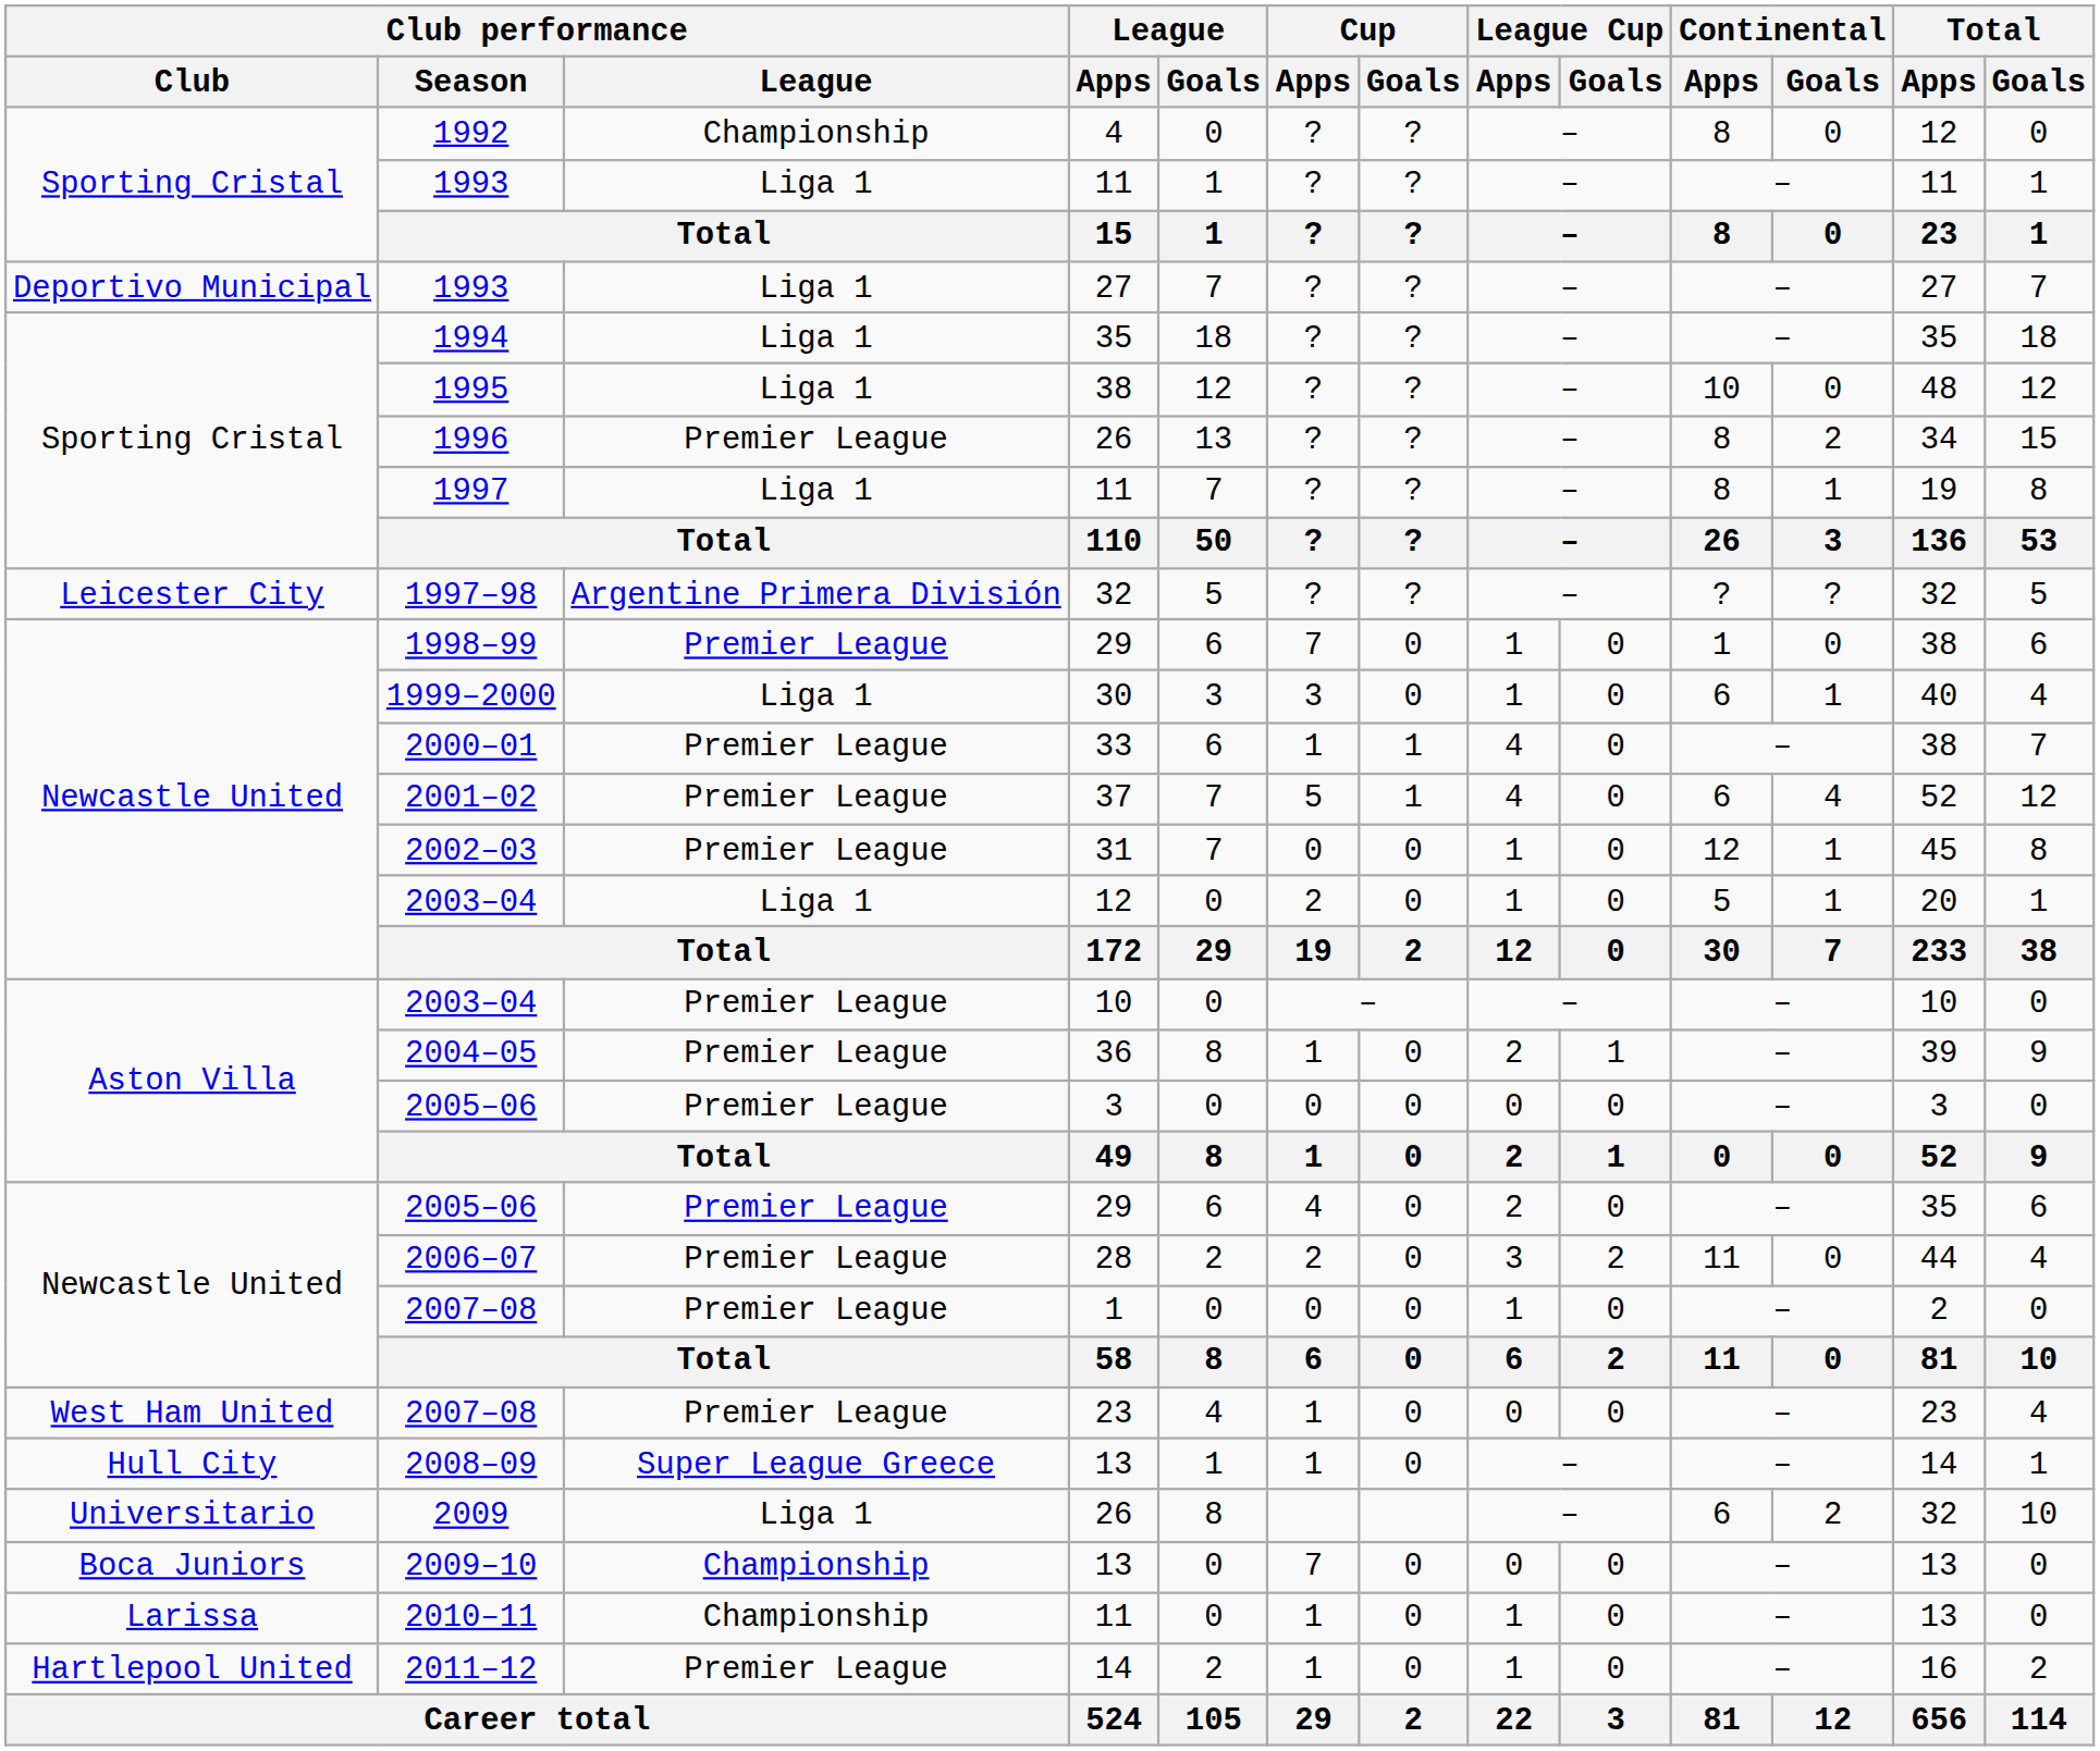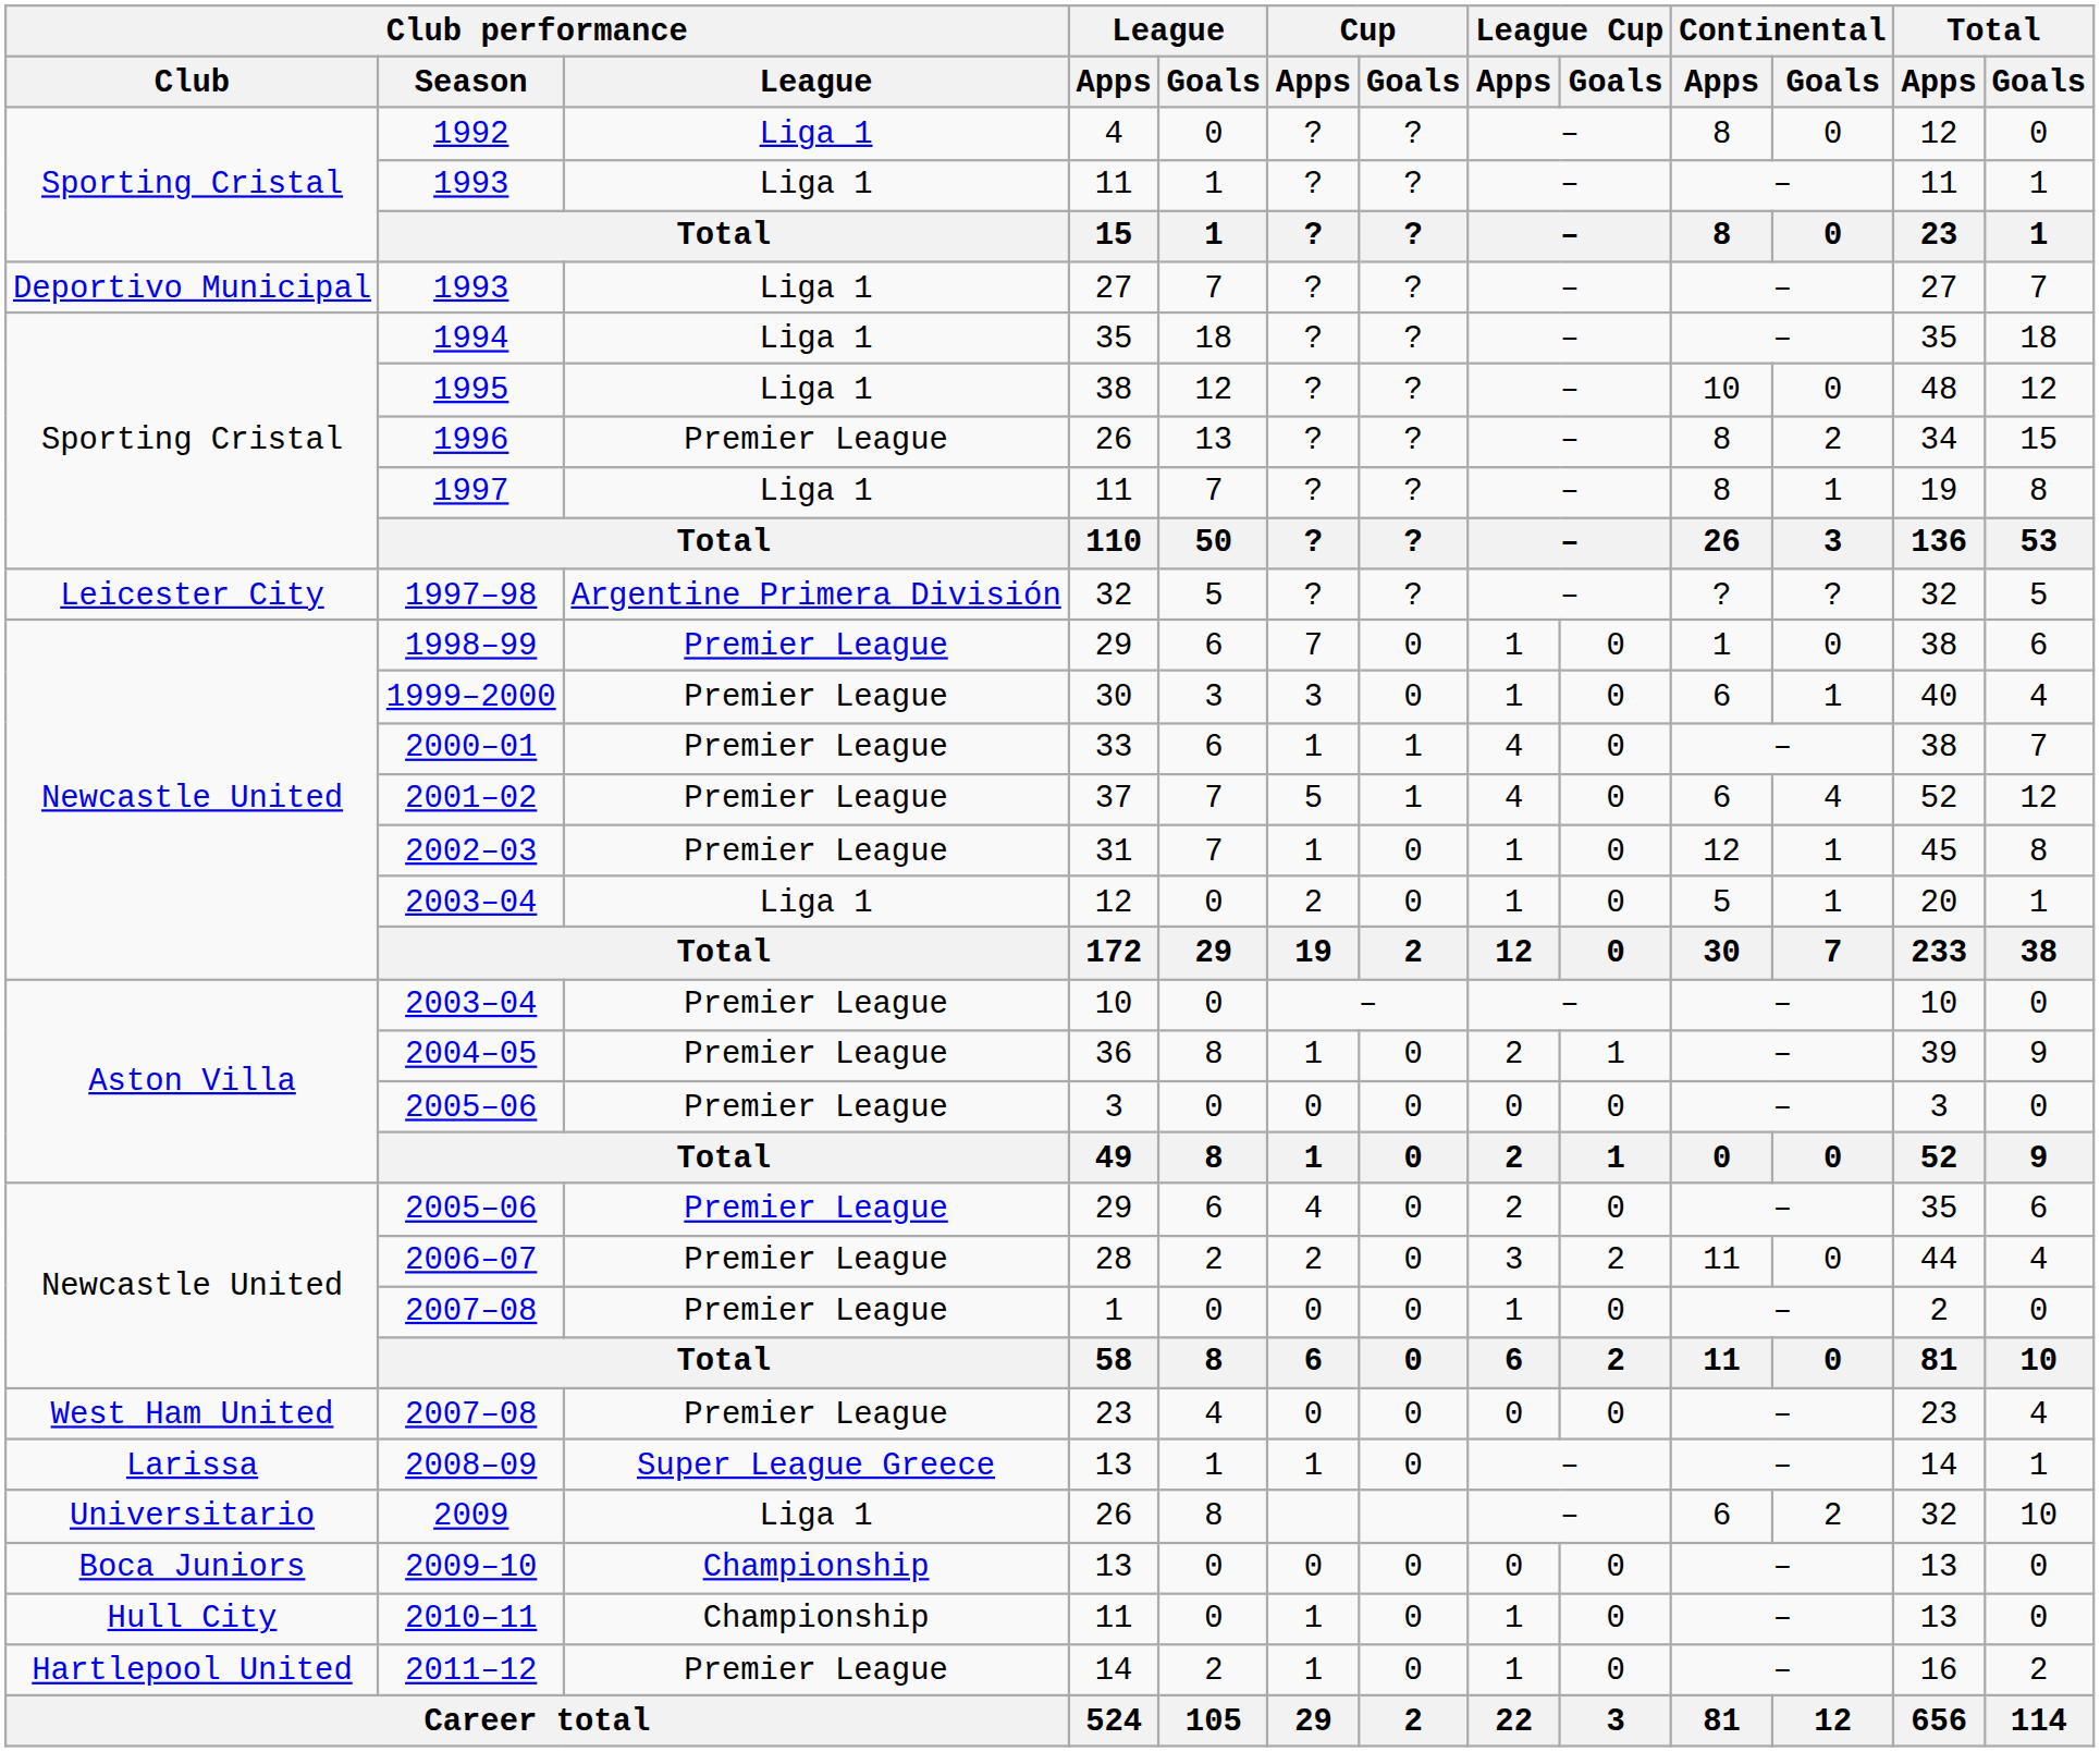1992 | Club performance / League: Championship -> Liga 1
1999–2000 | Club performance / League: Liga 1 -> Premier League
2002–03 | Cup / Apps: 0 -> 1
2007–08 / 23 | Cup / Apps: 1 -> 0
2008–09 | Club performance / Club: Hull City -> Larissa
2009–10 | Cup / Apps: 7 -> 0
2010–11 | Club performance / Club: Larissa -> Hull City
